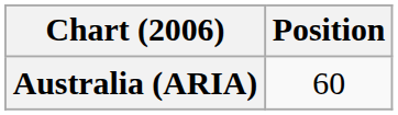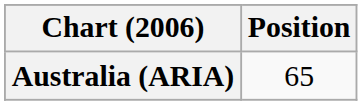Australia (ARIA) | Position: 60 -> 65
